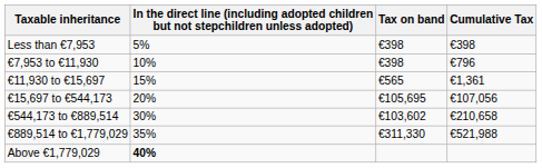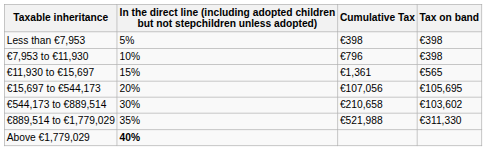columns swapped: Tax on band <-> Cumulative Tax
